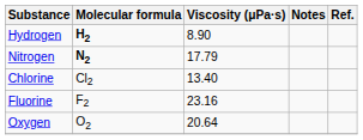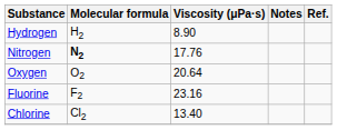Hydrogen | Molecular formula: bold -> normal
Nitrogen | Viscosity (μPa·s): 17.79 -> 17.76
rows swapped: Oxygen <-> Chlorine
